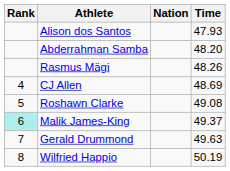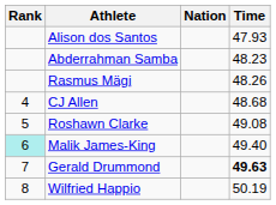Abderrahman Samba | Time: 48.20 -> 48.23
CJ Allen | Time: 48.69 -> 48.68
Malik James-King | Time: 49.37 -> 49.40
Gerald Drummond | Time: normal -> bold
